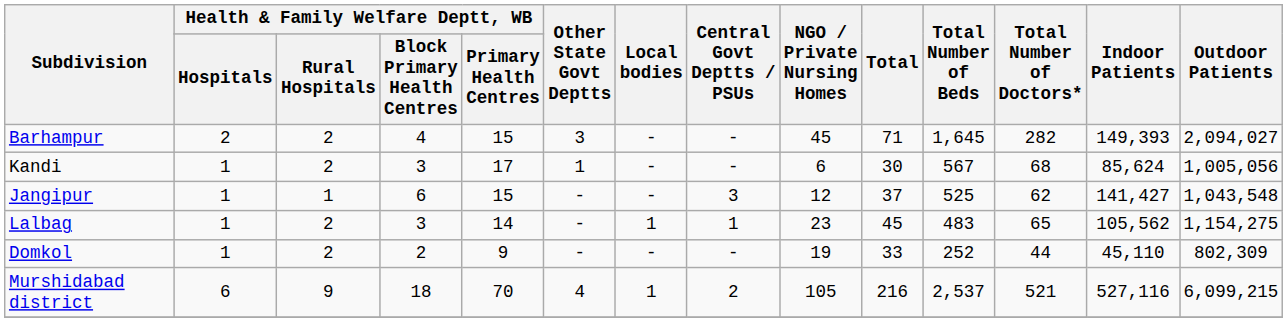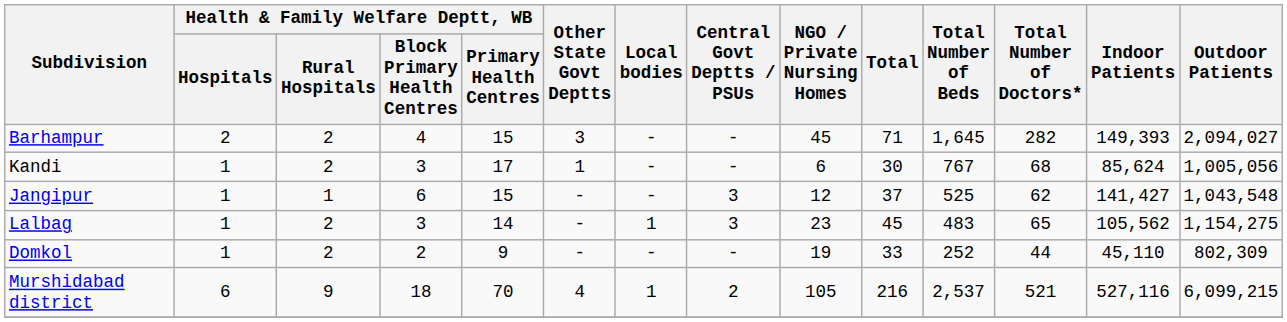Kandi | Total Number of Beds: 567 -> 767
Lalbag | Central Govt Deptts / PSUs: 1 -> 3
